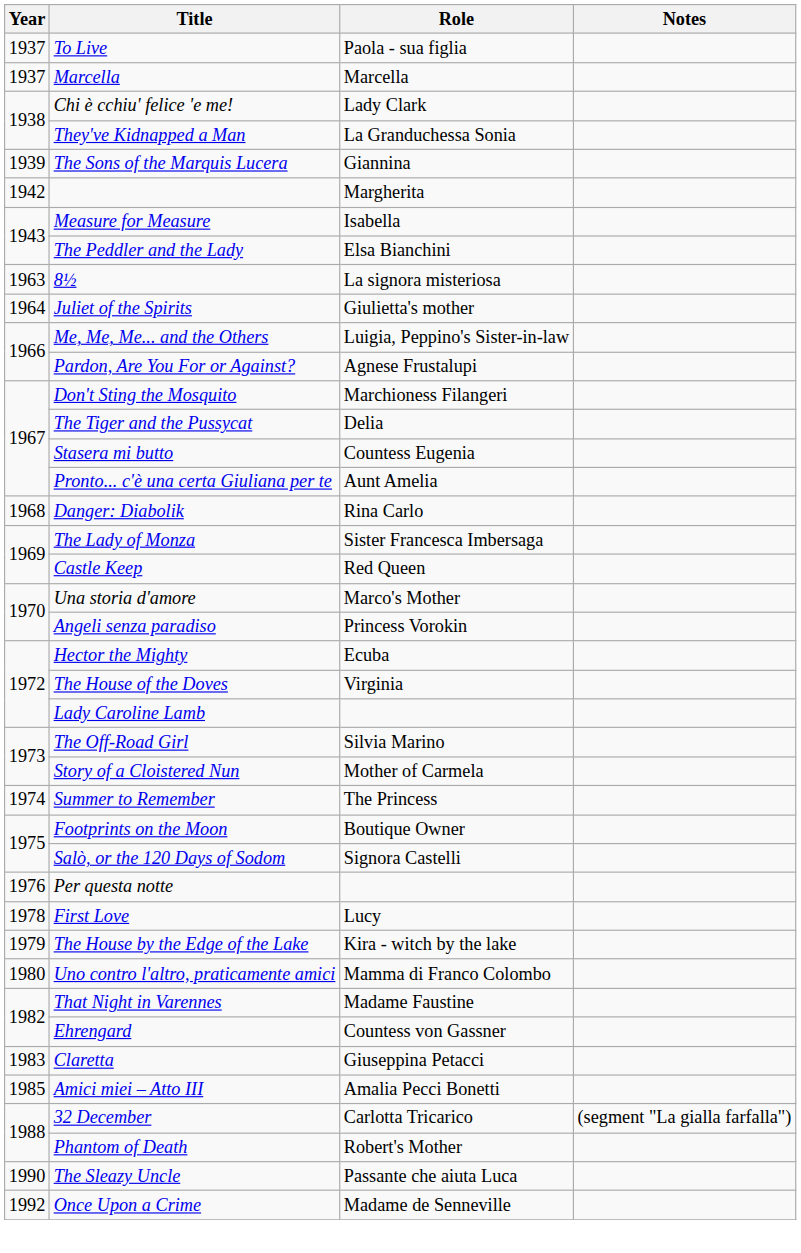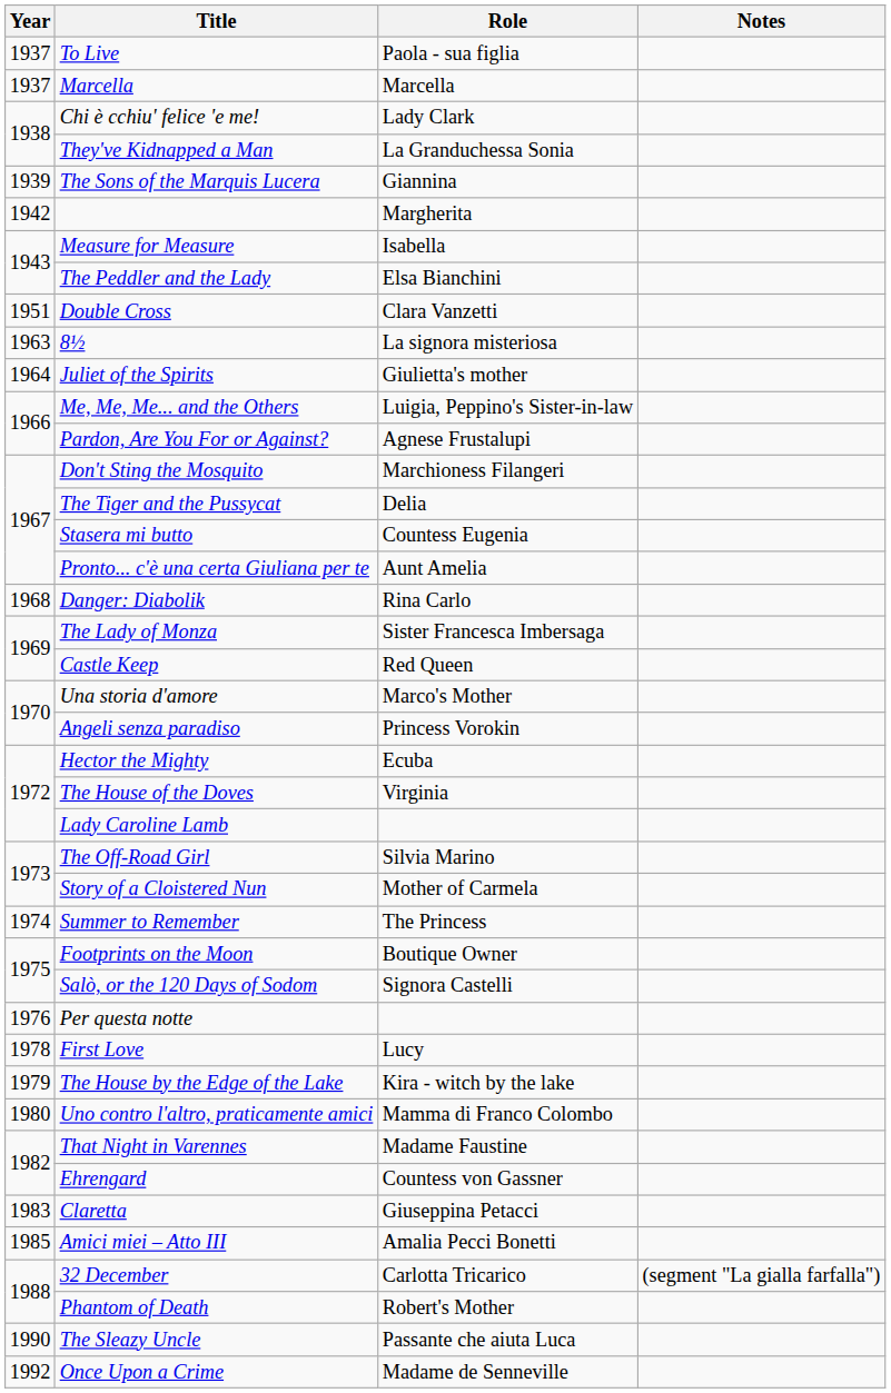+ row: 1951 | Double Cross | Clara Vanzetti
